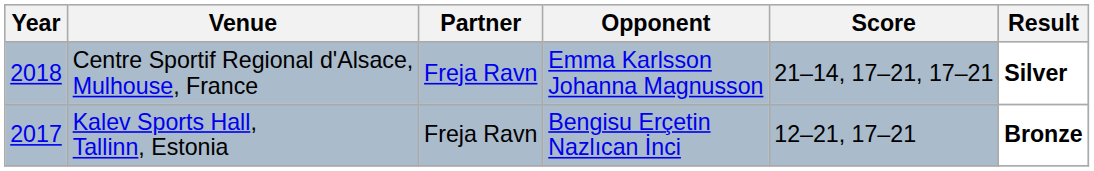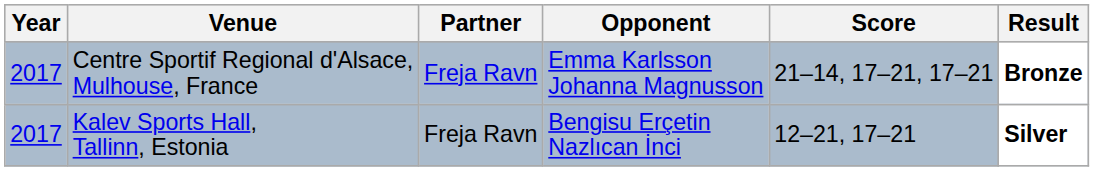Centre Sportif Regional d'Alsace, Mulhouse, France | Year: 2018 -> 2017
Centre Sportif Regional d'Alsace, Mulhouse, France | Result: Silver -> Bronze
Kalev Sports Hall, Tallinn, Estonia | Result: Bronze -> Silver
